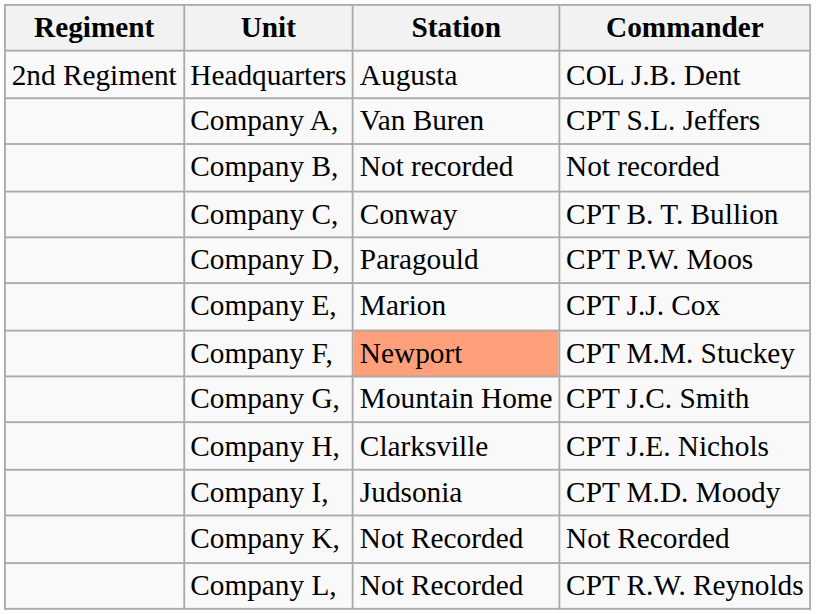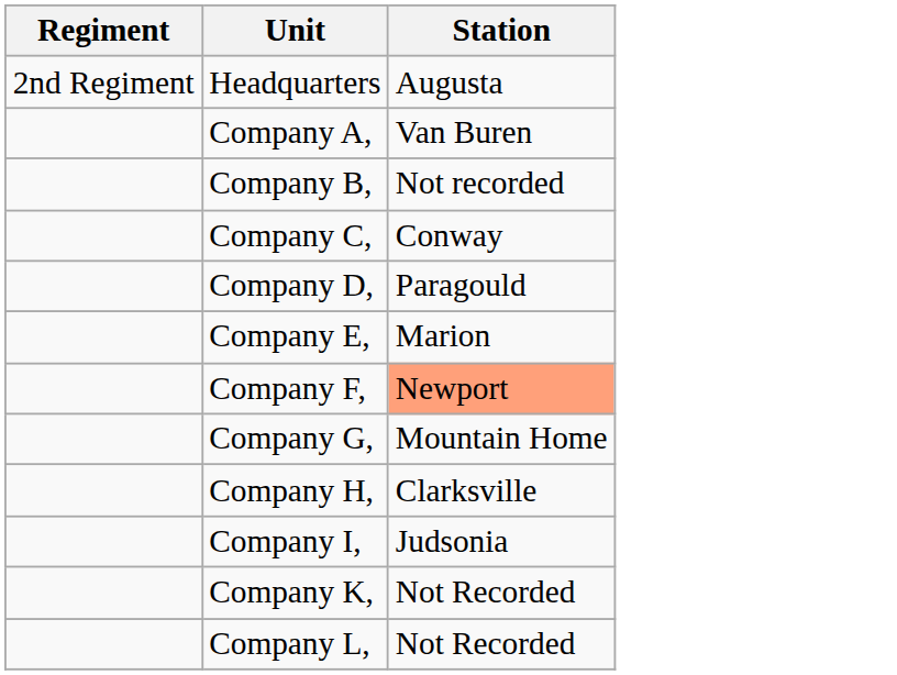- column: Commander | COL J.B. Dent | CPT S.L. Jeffers | Not recorded | CPT B. T. Bullion | CPT P.W. Moos | CPT J.J. Cox | CPT M.M. Stuckey | CPT J.C. Smith | CPT J.E. Nichols | CPT M.D. Moody | Not Recorded | CPT R.W. Reynolds
